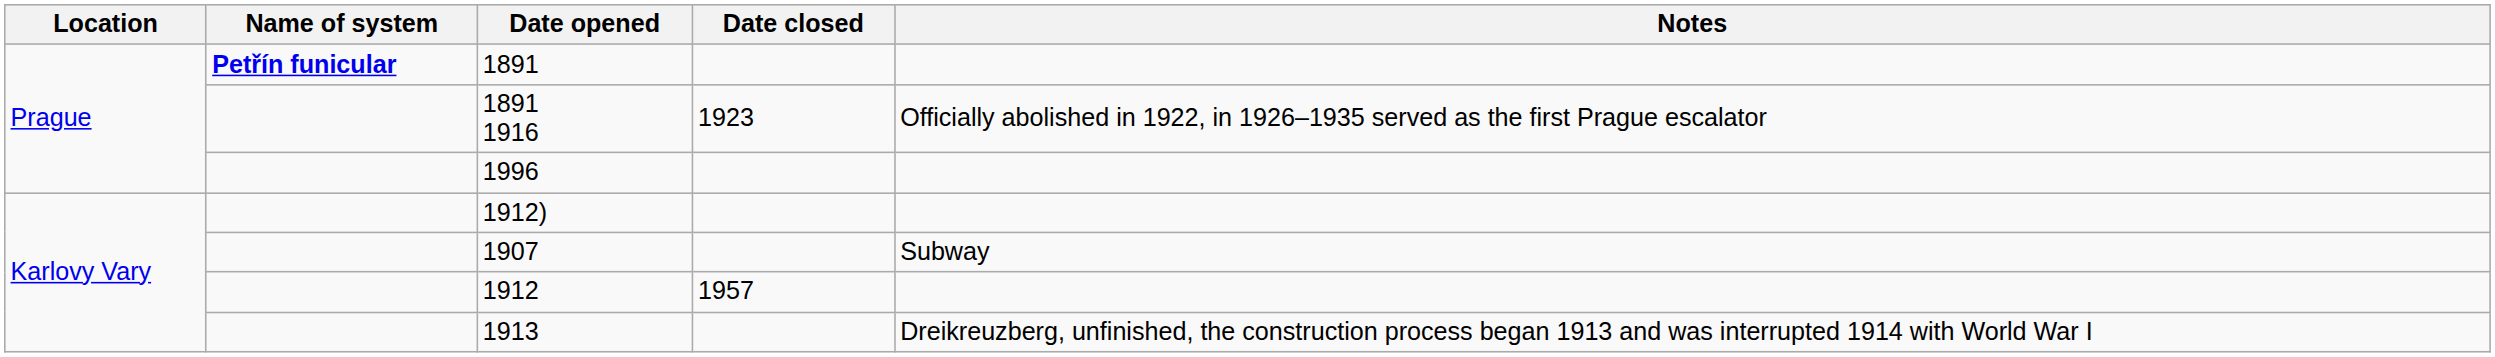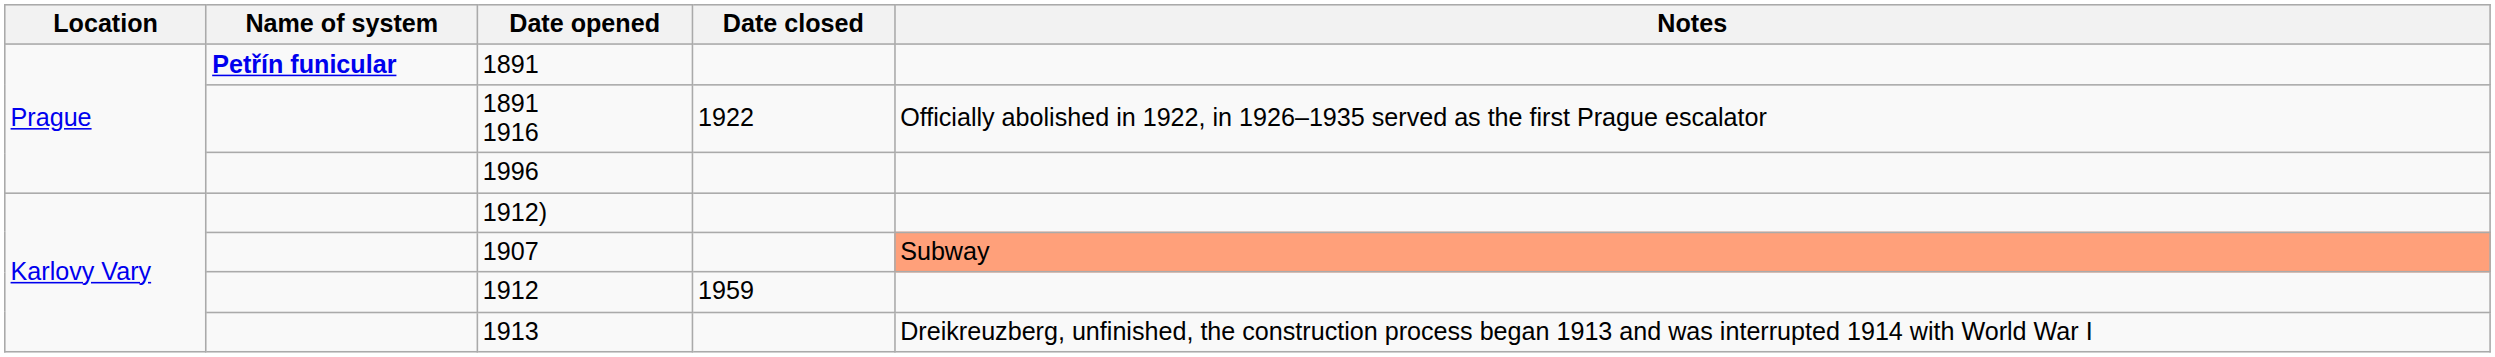1891 1916 | Date closed: 1923 -> 1922
1907 | Notes: no background -> lightsalmon background
1912 | Date closed: 1957 -> 1959
